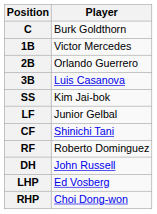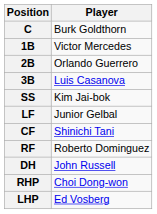rows swapped: LHP <-> RHP
